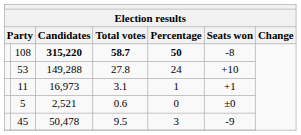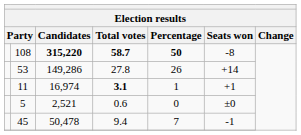53 | Candidates: 149,288 -> 149,286
53 | Percentage: 24 -> 26
53 | Seats won: +10 -> +14
11 | Candidates: 16,973 -> 16,974
11 | Total votes: normal -> bold
45 | Total votes: 9.5 -> 9.4
45 | Percentage: 3 -> 7
45 | Seats won: -9 -> -1
